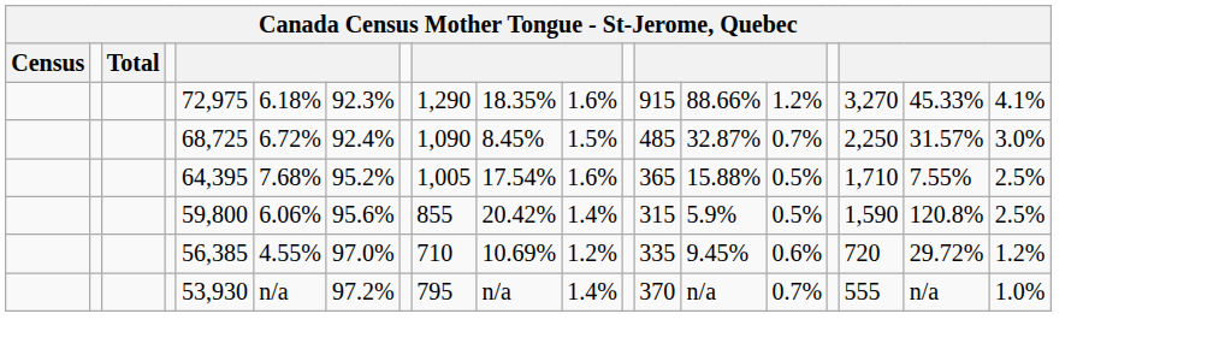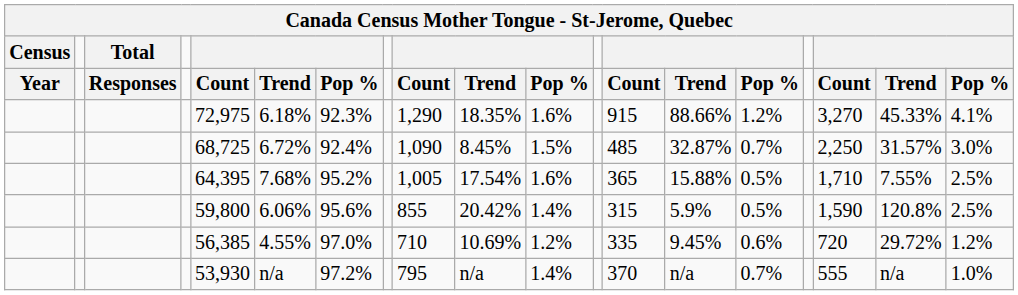+ row: Year | Responses | Count | Trend | Pop % | Count | Trend | Pop % | Count | Trend | Pop % | Count | Trend | Pop %
